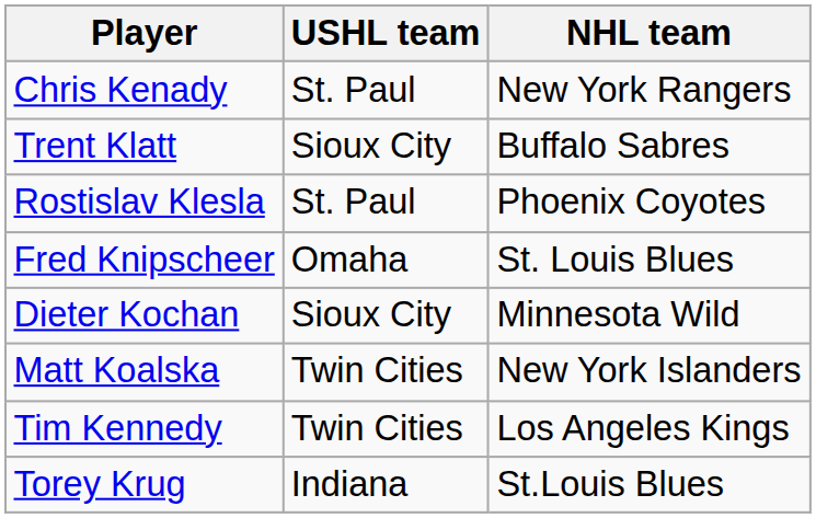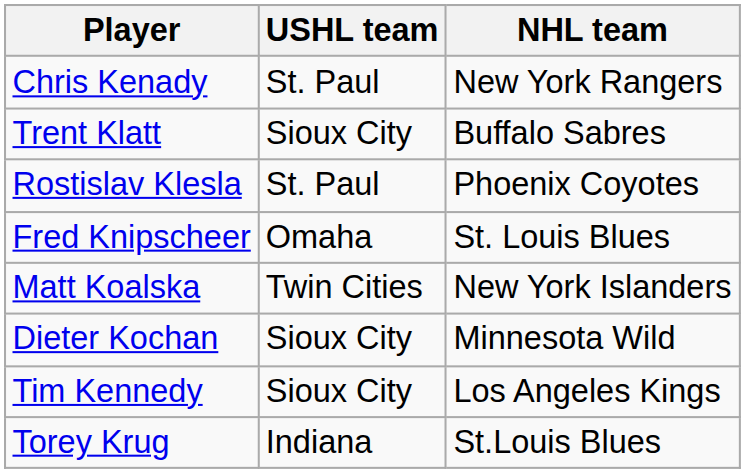rows swapped: Matt Koalska <-> Dieter Kochan
Tim Kennedy | USHL team: Twin Cities -> Sioux City
